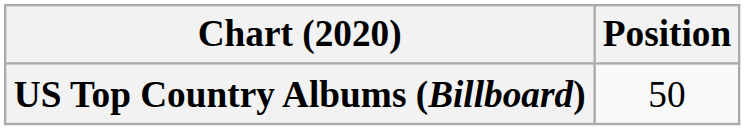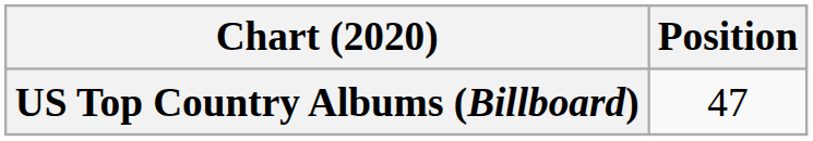US Top Country Albums (Billboard) | Position: 50 -> 47
